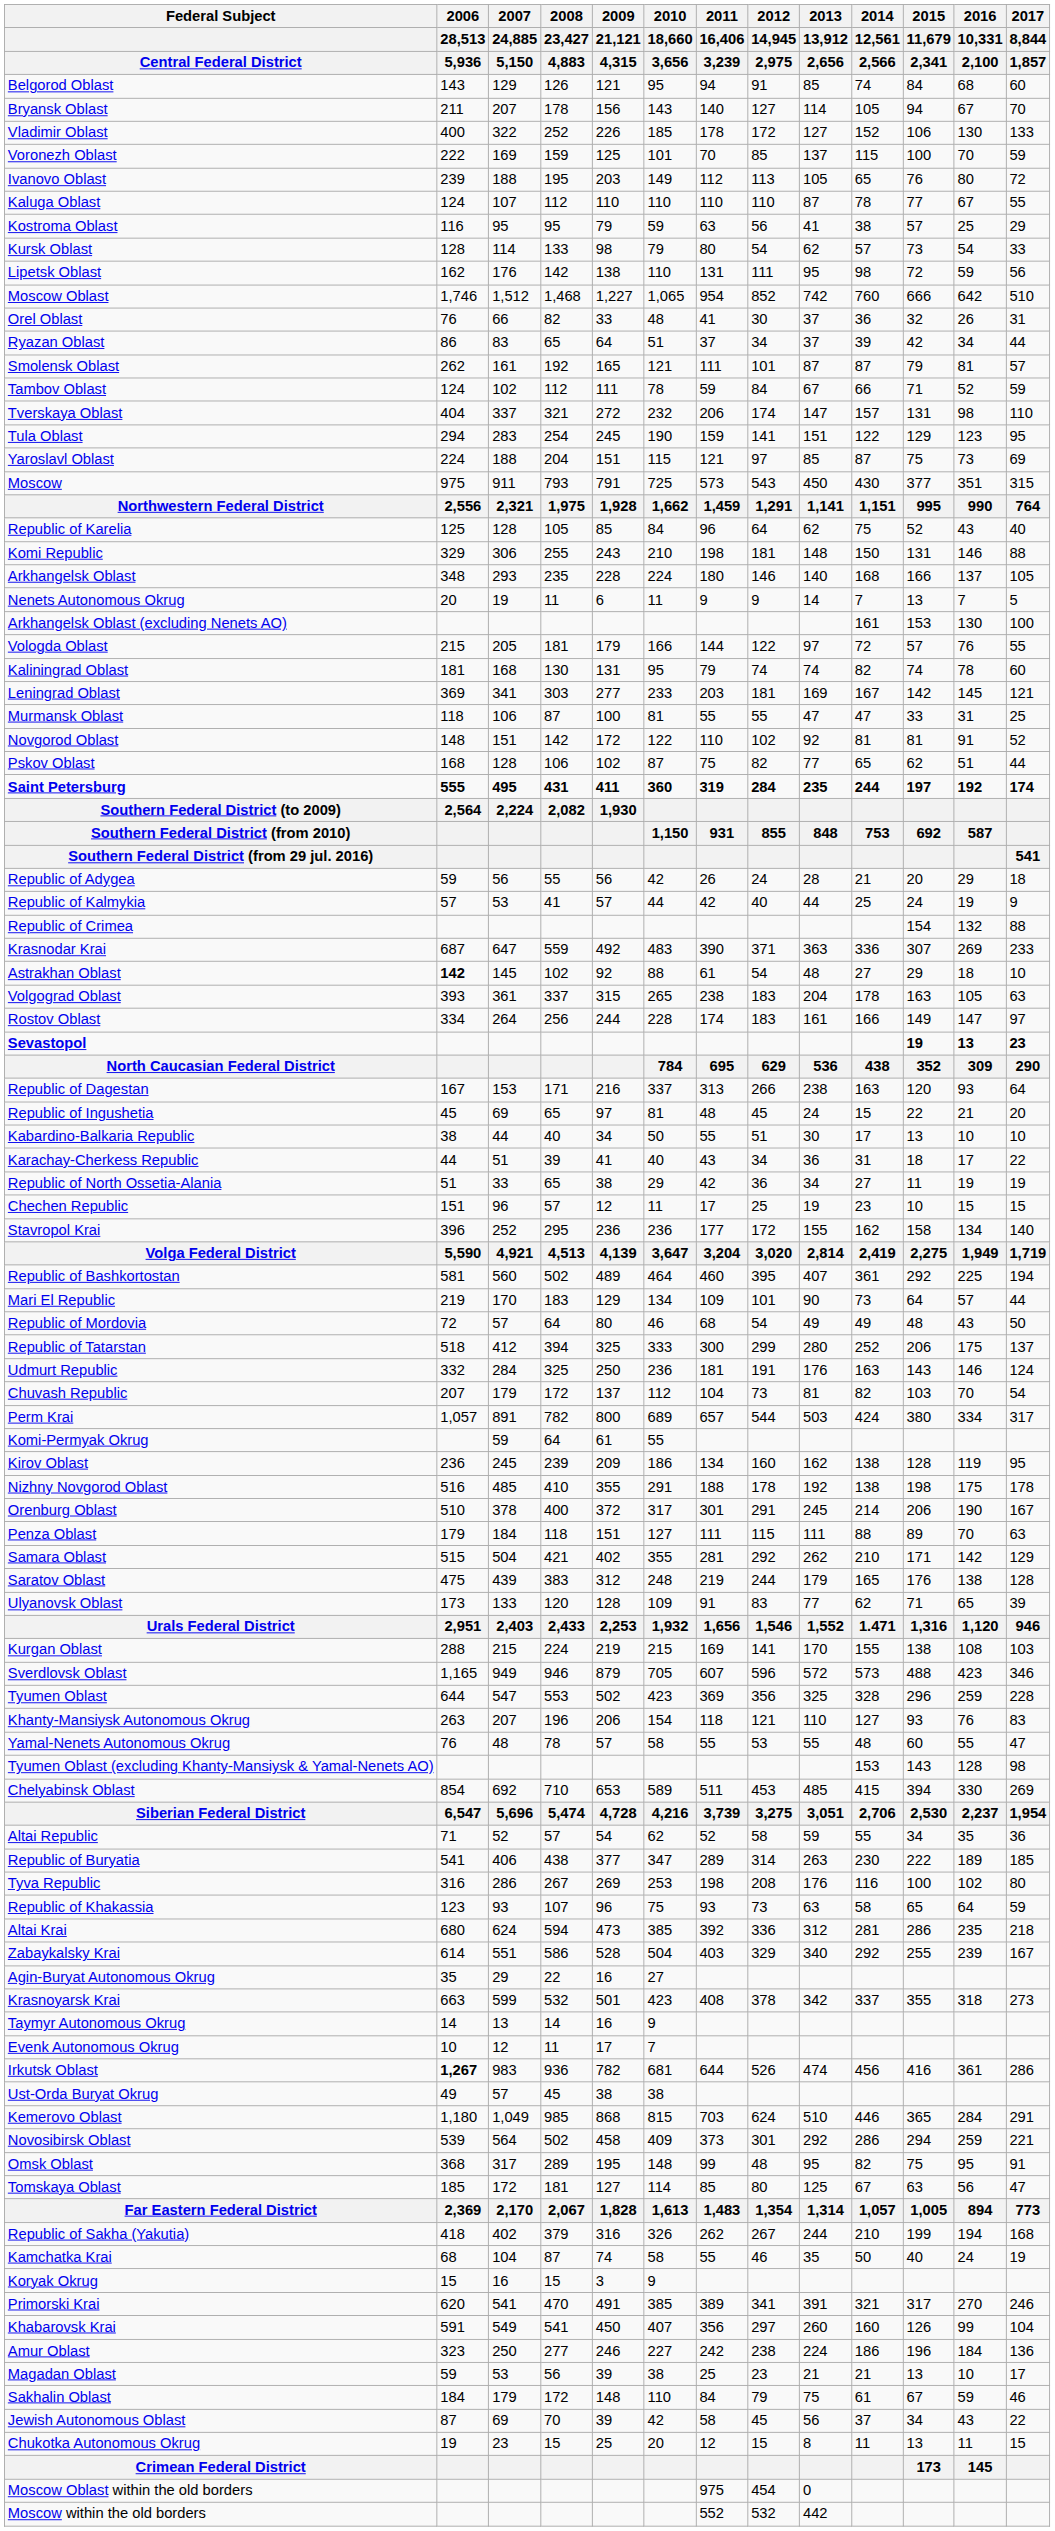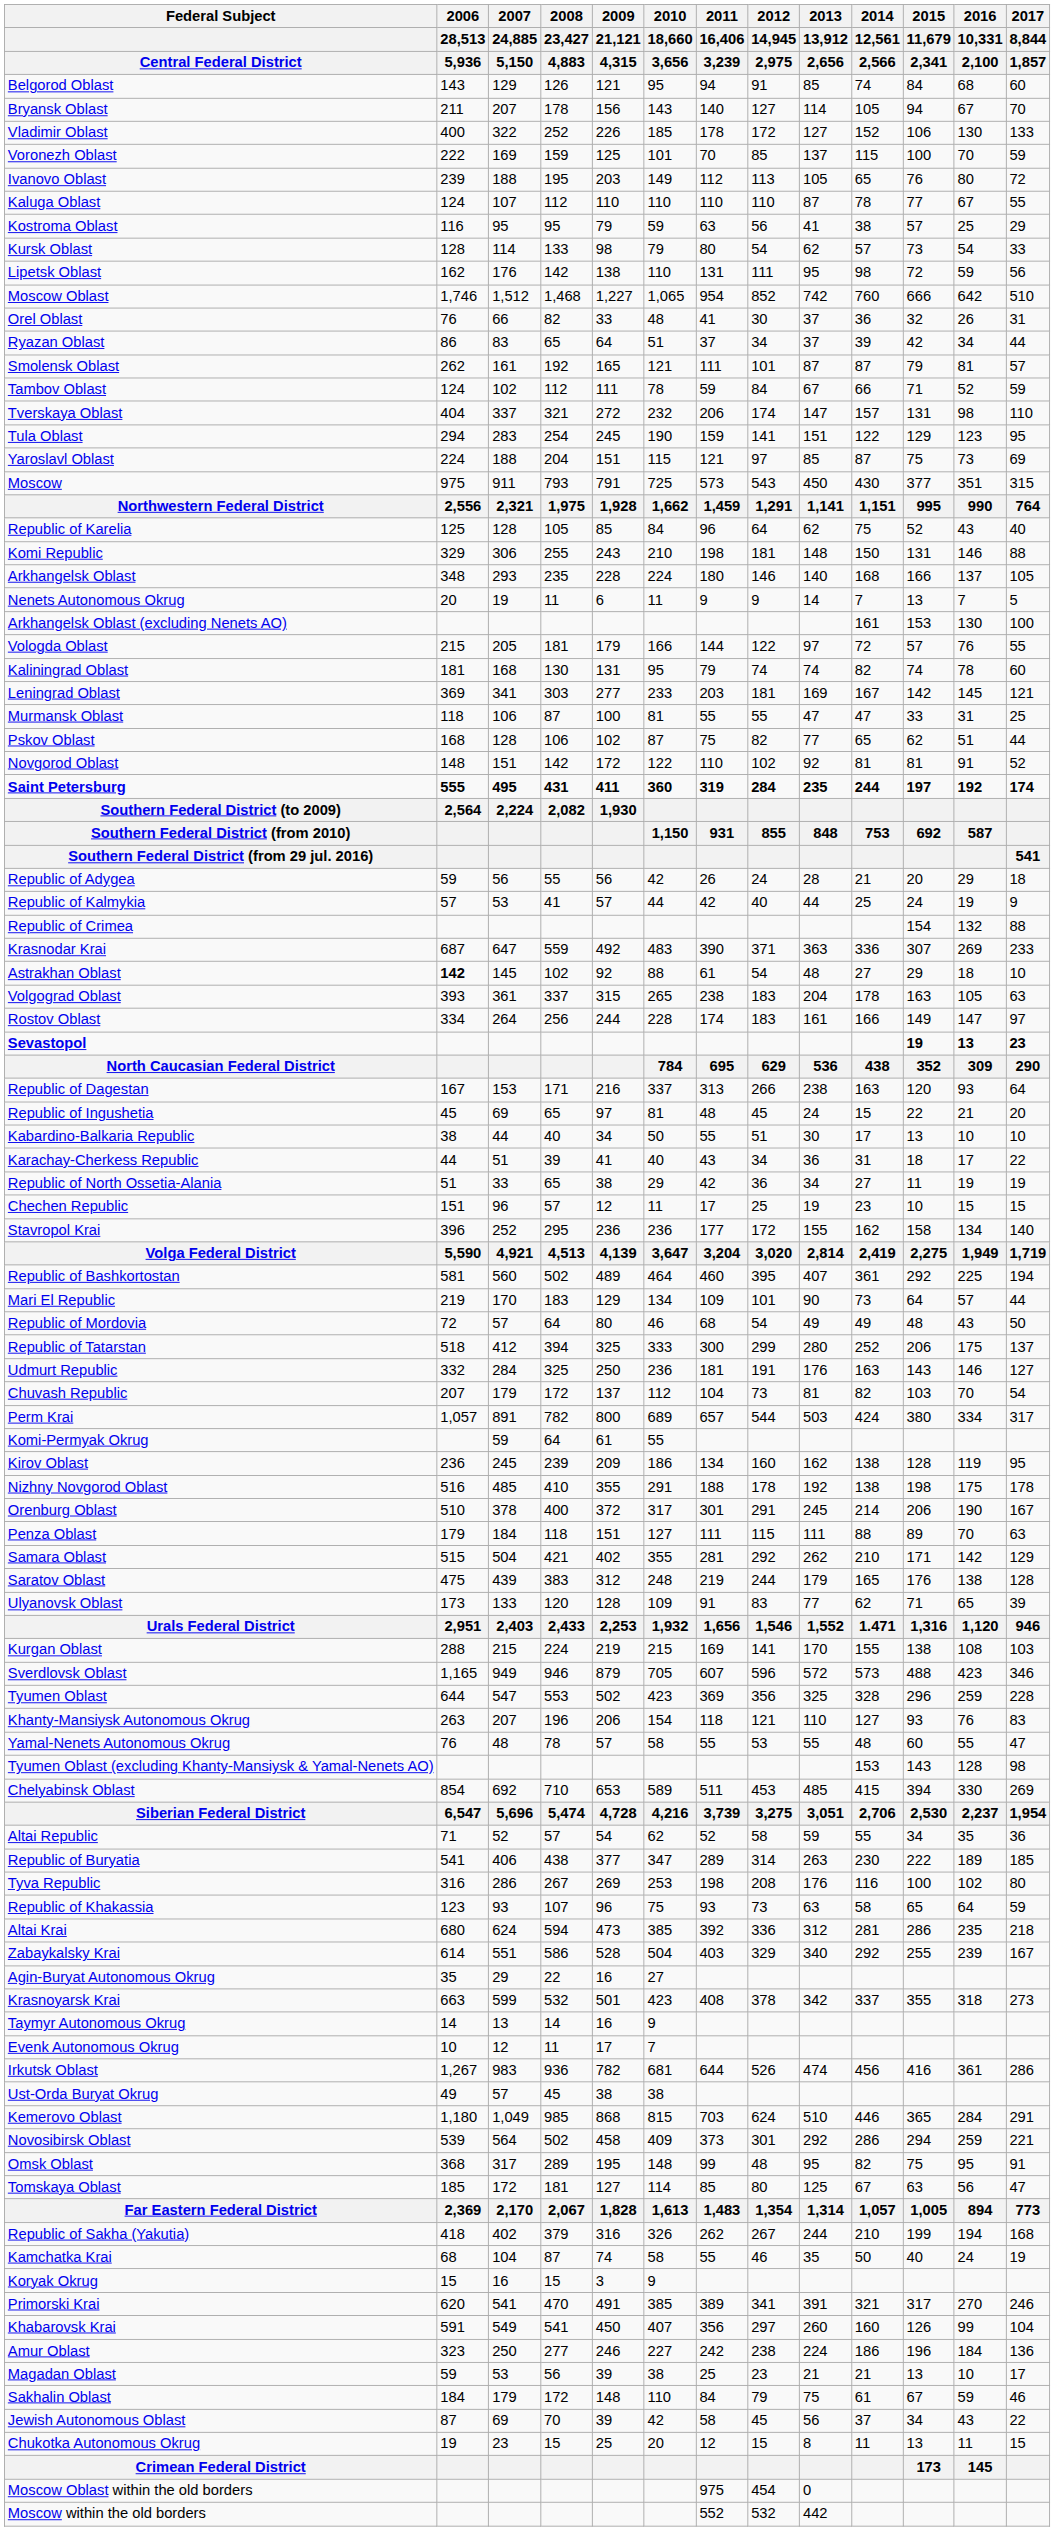rows swapped: Novgorod Oblast <-> Pskov Oblast
Udmurt Republic | 2017 / 8,844 / 1,857: 124 -> 127
Irkutsk Oblast | 2006 / 28,513 / 5,936: bold -> normal
